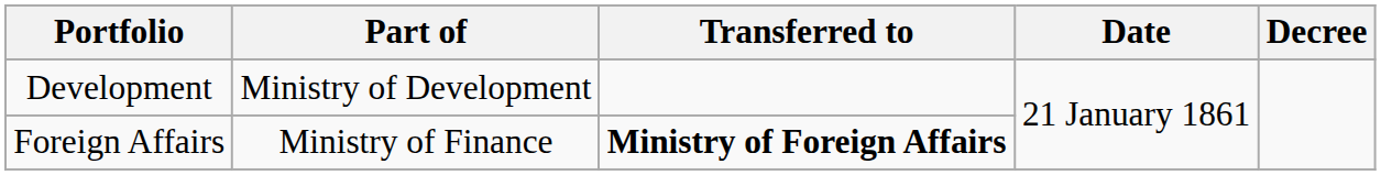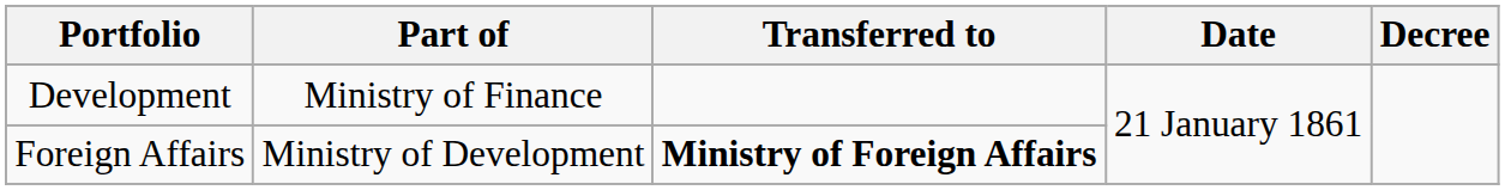Development | Part of: Ministry of Development -> Ministry of Finance
Foreign Affairs | Part of: Ministry of Finance -> Ministry of Development
